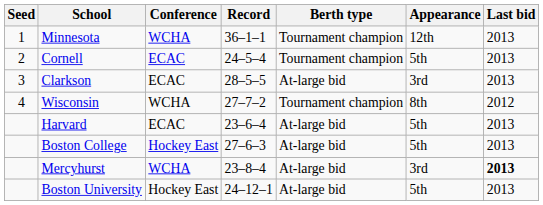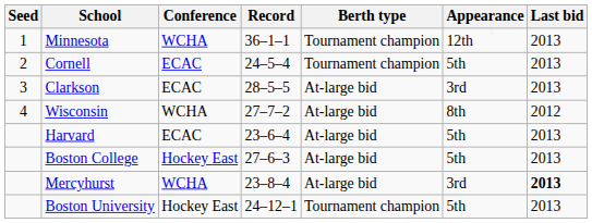Wisconsin | Berth type: Tournament champion -> At-large bid
Boston University | Berth type: At-large bid -> Tournament champion
